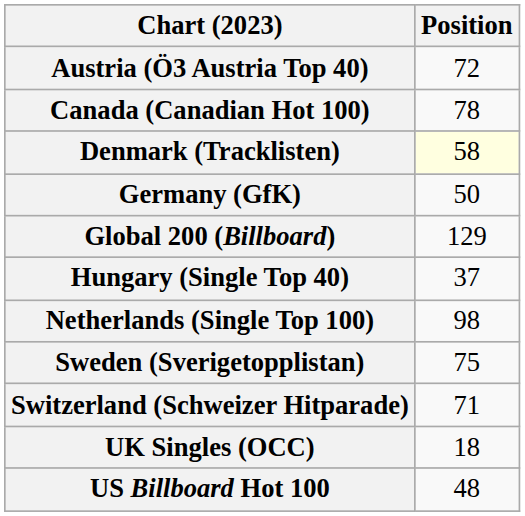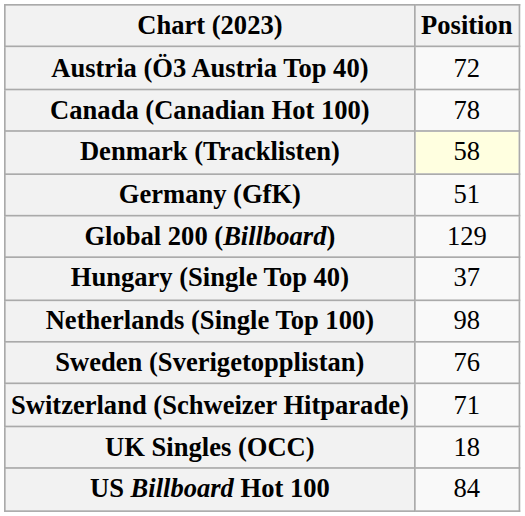Germany (GfK) | Position: 50 -> 51
Sweden (Sverigetopplistan) | Position: 75 -> 76
US Billboard Hot 100 | Position: 48 -> 84
